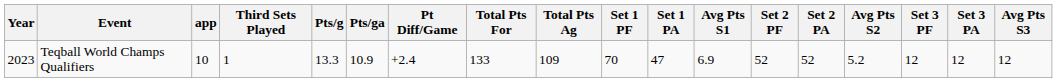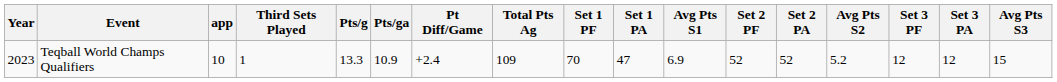- column: Total Pts For | 133
Teqball World Champs Qualifiers | Avg Pts S3: 12 -> 15
